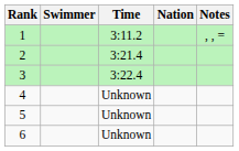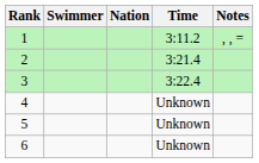columns swapped: Nation <-> Time
